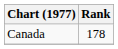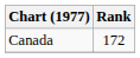Canada | Rank: 178 -> 172
